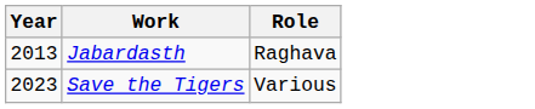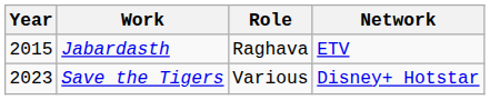+ column: Network | ETV | Disney+ Hotstar
Jabardasth | Year: 2013 -> 2015
